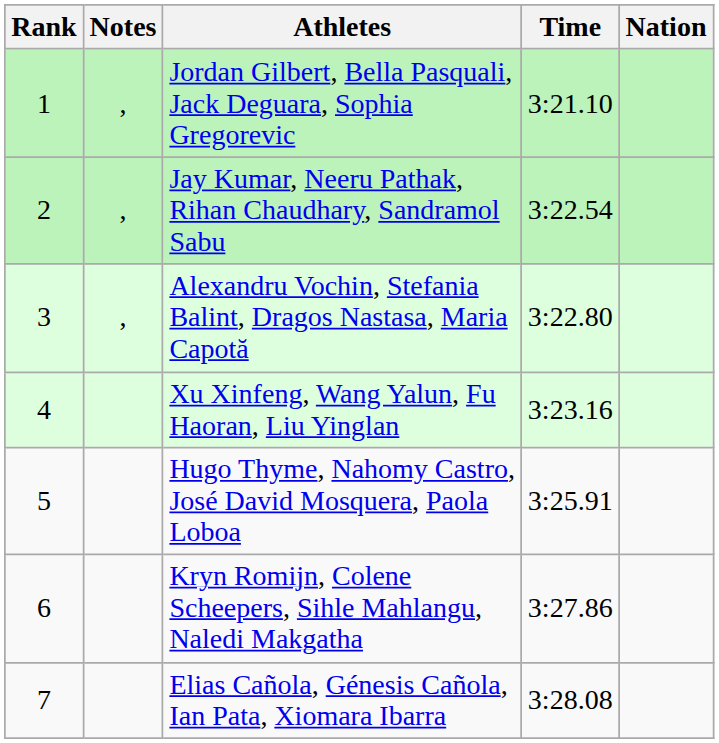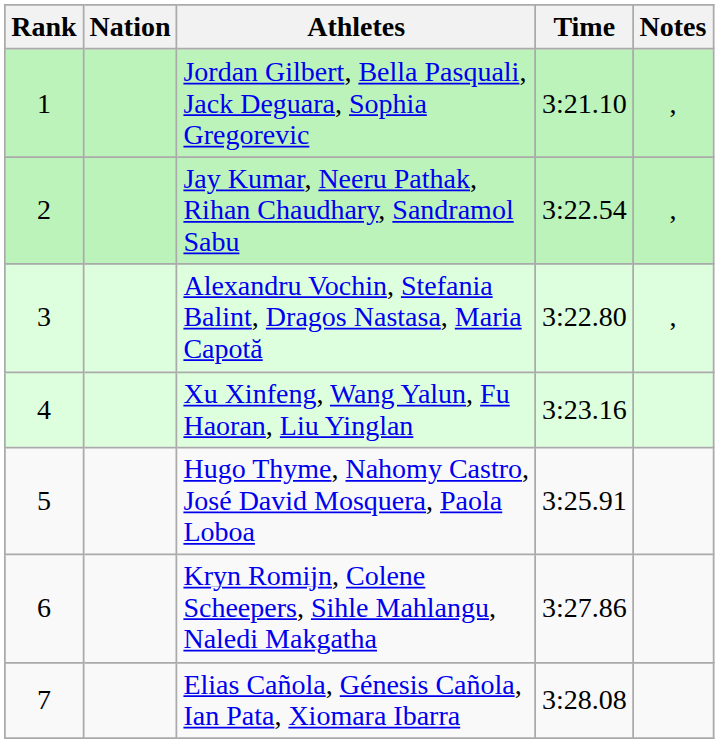columns swapped: Nation <-> Notes
